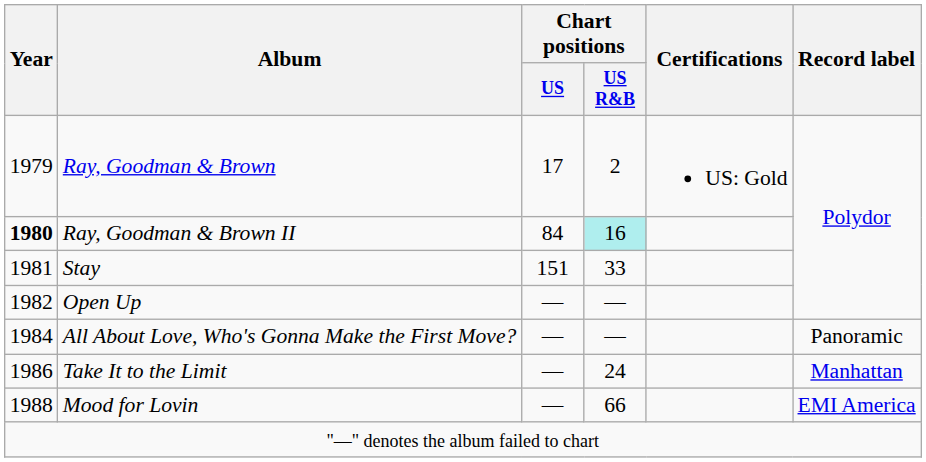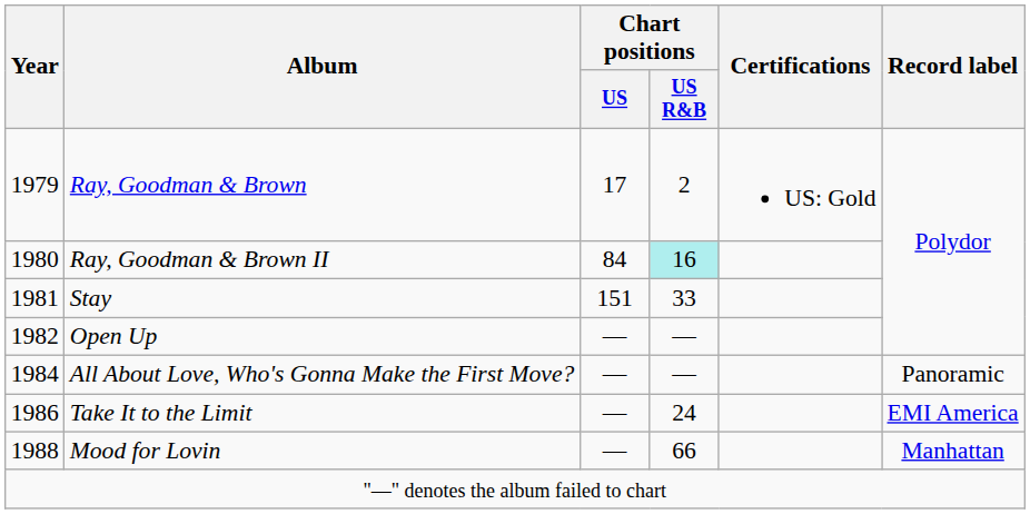Ray, Goodman & Brown II | Year: bold -> normal
Take It to the Limit | Record label: Manhattan -> EMI America
Mood for Lovin | Record label: EMI America -> Manhattan
